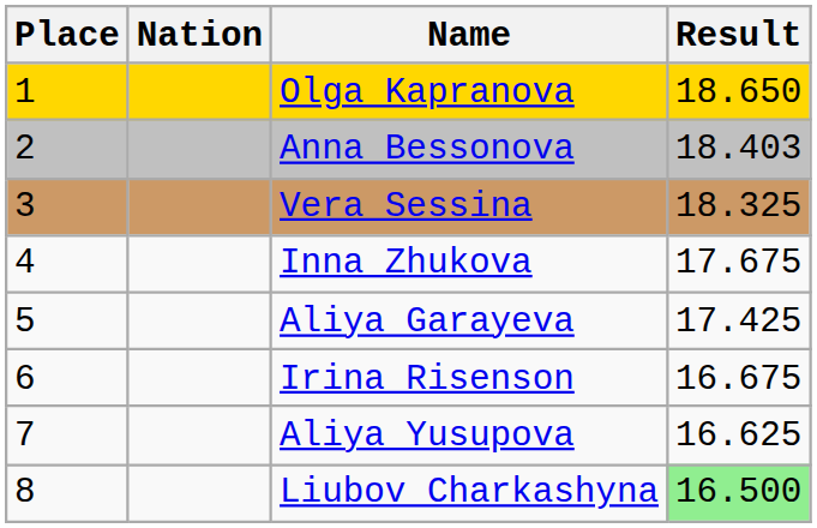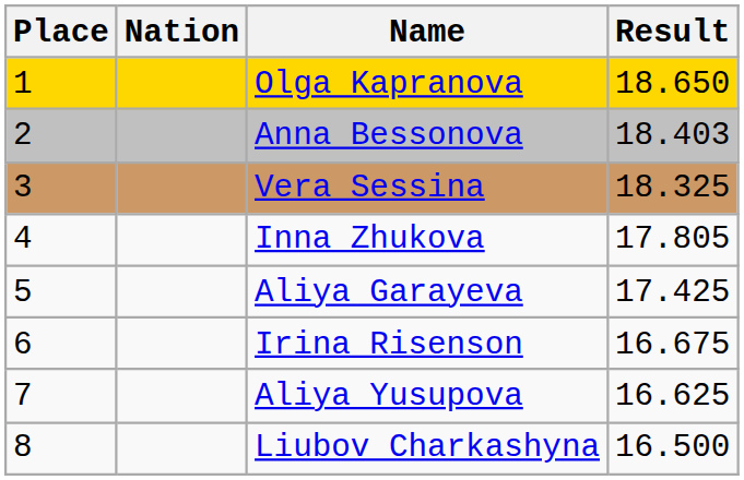Inna Zhukova | Result: 17.675 -> 17.805
Liubov Charkashyna | Result: lightgreen background -> no background
